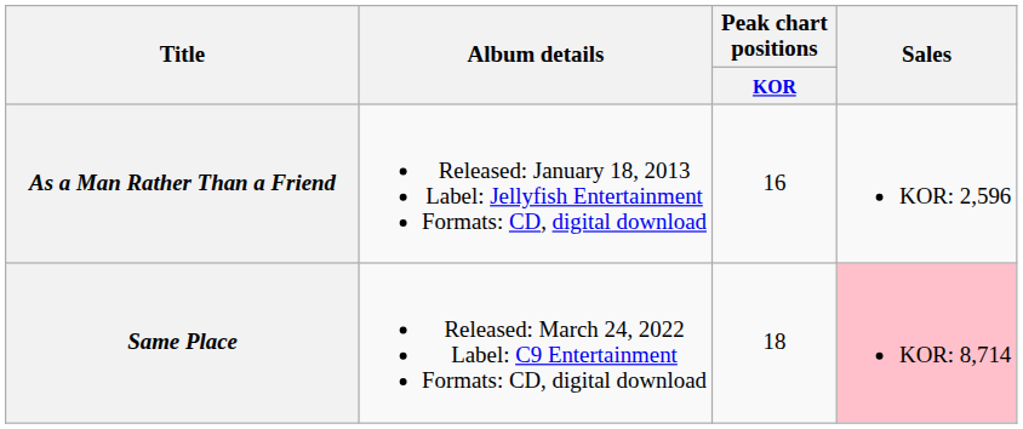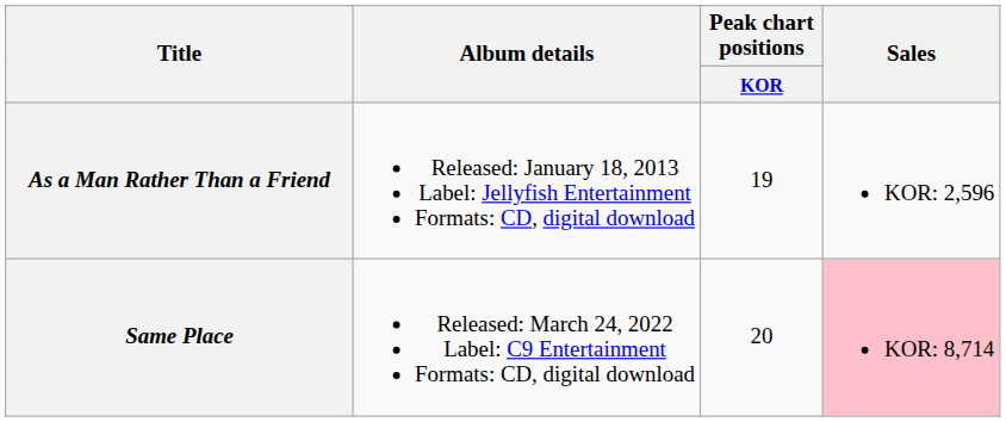As a Man Rather Than a Friend | Peak chart positions / KOR: 16 -> 19
Same Place | Peak chart positions / KOR: 18 -> 20
